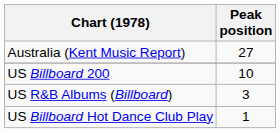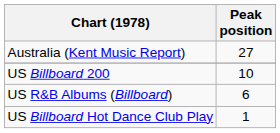US R&B Albums (Billboard) | Peak position: 3 -> 6
